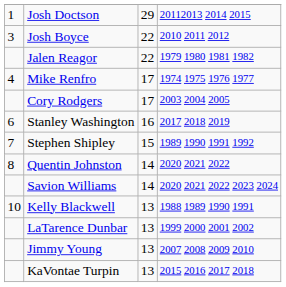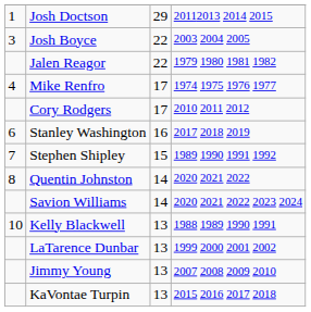Josh Boyce | column 4: 2010 2011 2012 -> 2003 2004 2005
Cory Rodgers | column 4: 2003 2004 2005 -> 2010 2011 2012
